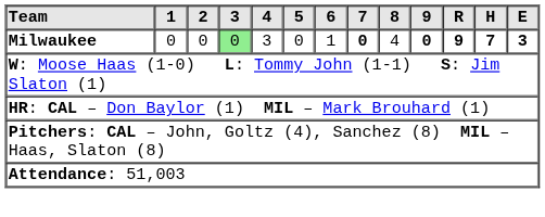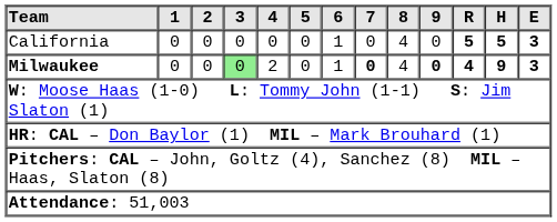+ row: California | 0 | 0 | 0 | 0 | 0 | 1 | 0 | 4 | 0 | 5 | 5 | 3
Milwaukee | 4: 3 -> 2
Milwaukee | R: 9 -> 4
Milwaukee | H: 7 -> 9
